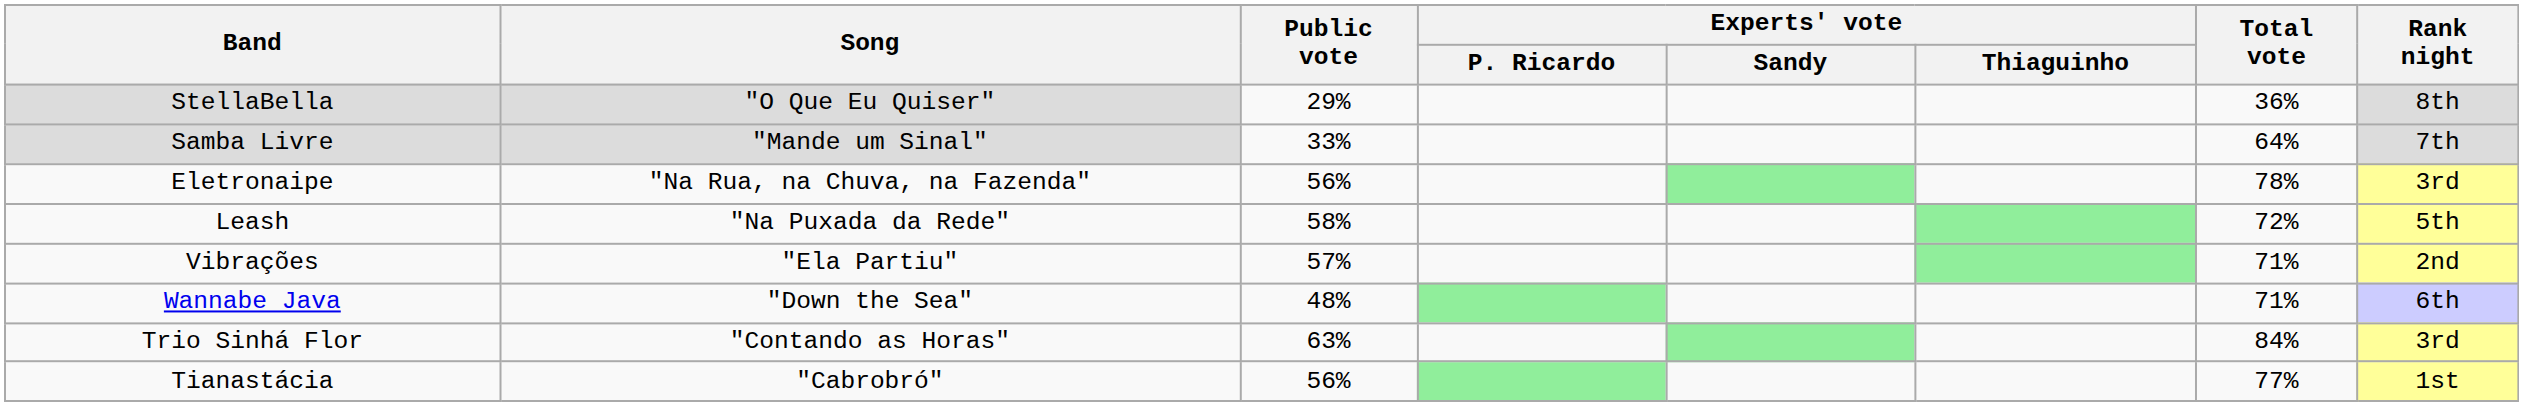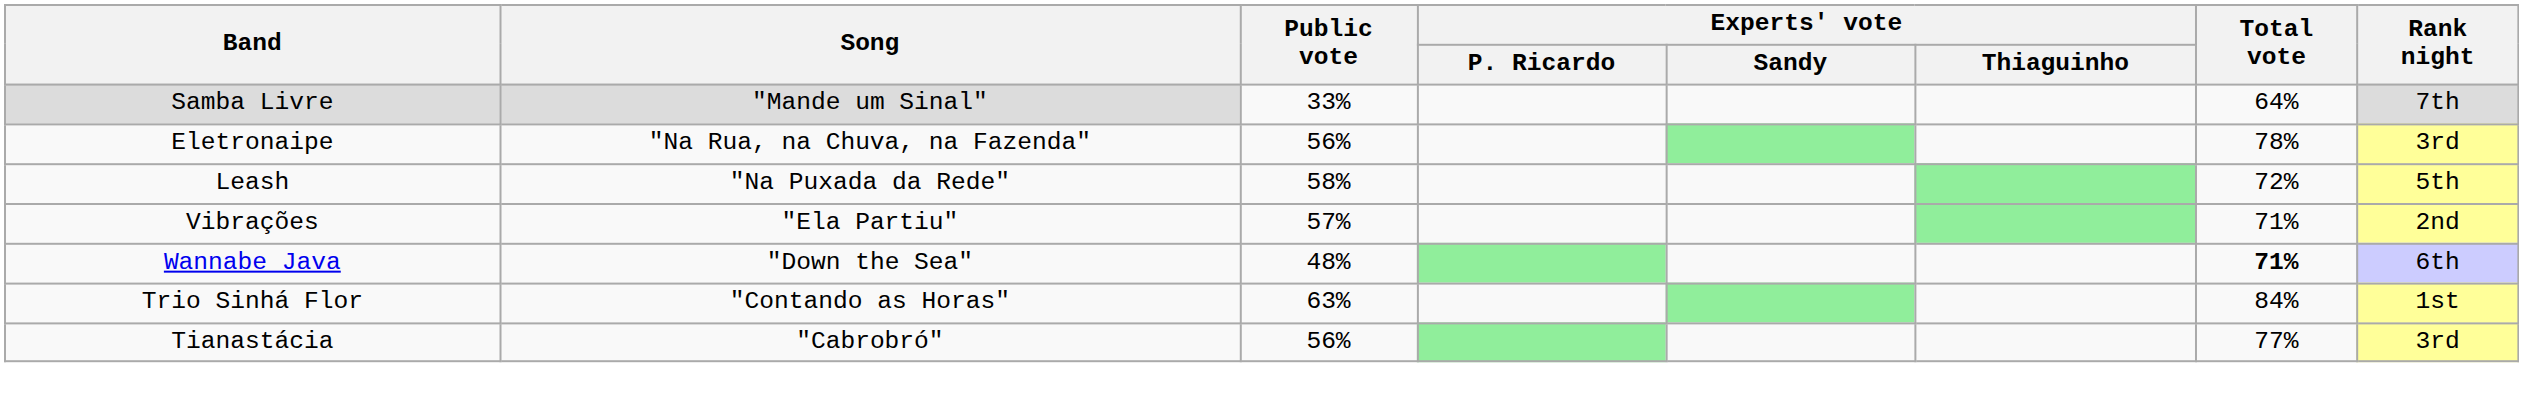- row: StellaBella | "O Que Eu Quiser" | 29% | 36% | 8th
Wannabe Java | Total vote: normal -> bold
Trio Sinhá Flor | Rank night: 3rd -> 1st
Tianastácia | Rank night: 1st -> 3rd
